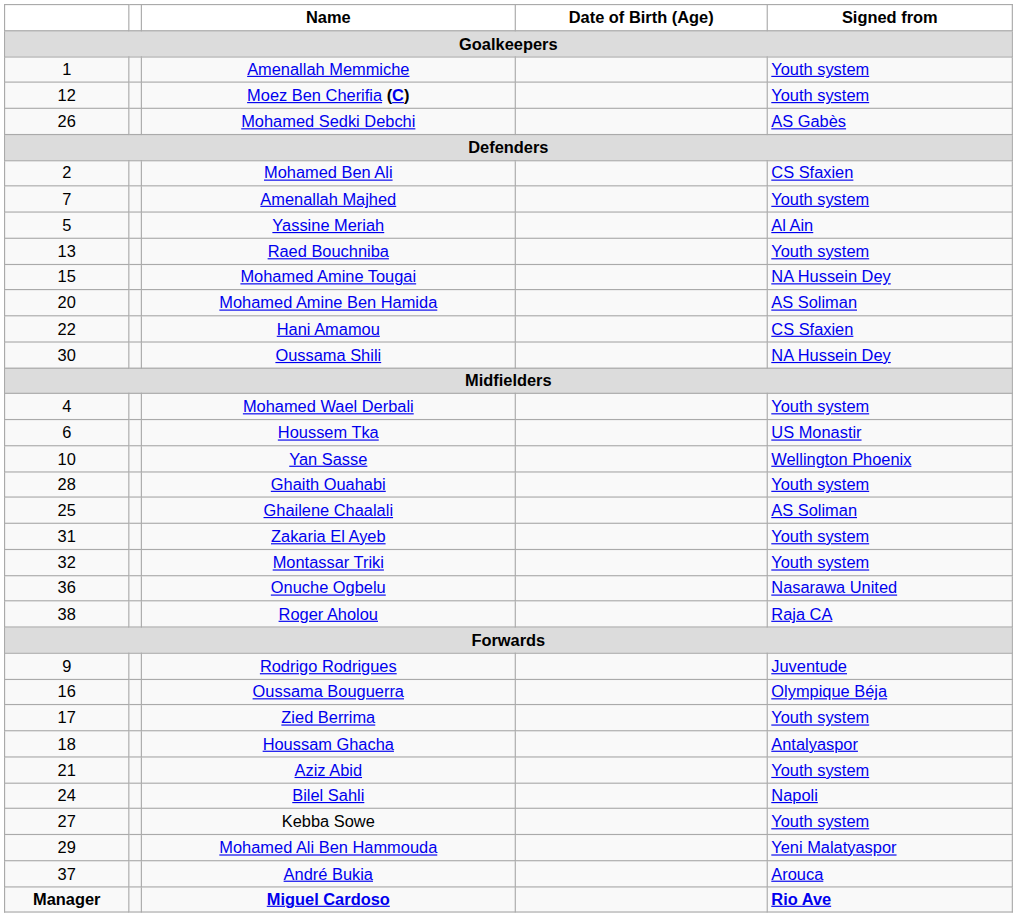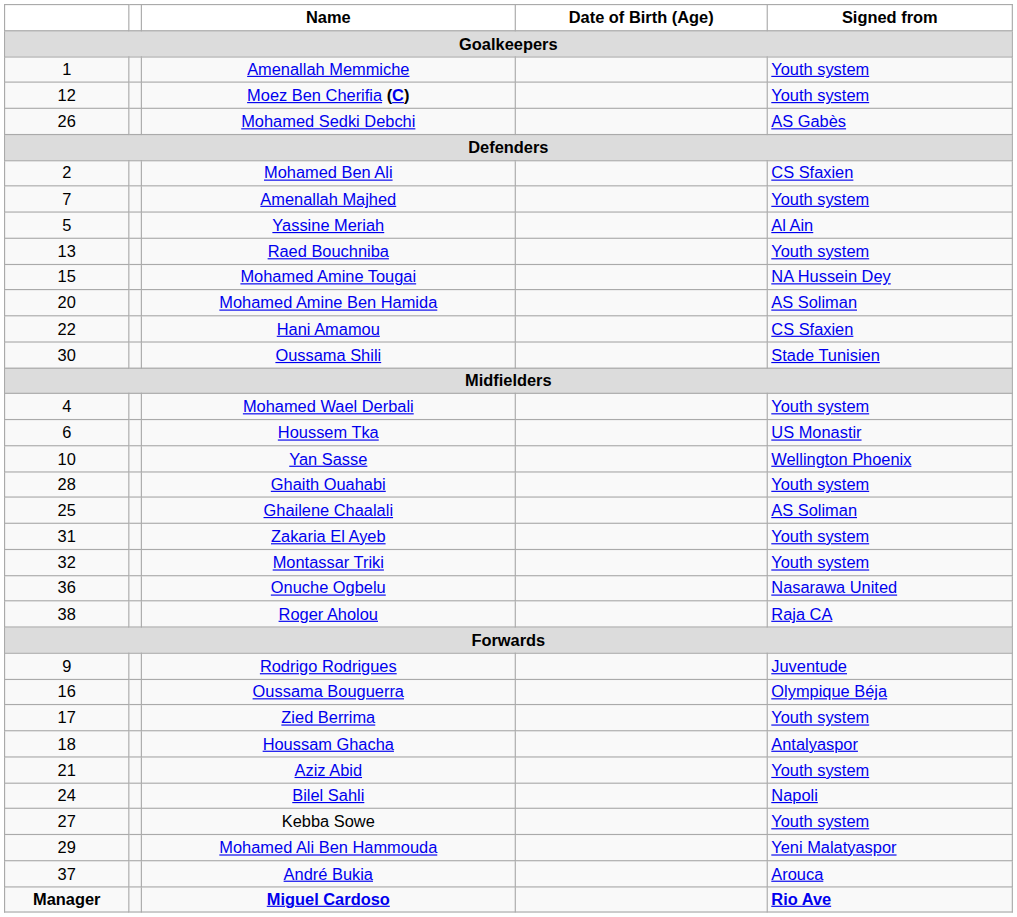Oussama Shili | Signed from: NA Hussein Dey -> Stade Tunisien
